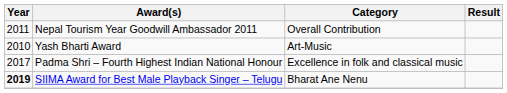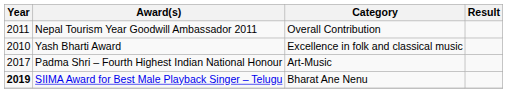Yash Bharti Award | Category: Art-Music -> Excellence in folk and classical music
Padma Shri – Fourth Highest Indian National Honour | Category: Excellence in folk and classical music -> Art-Music
